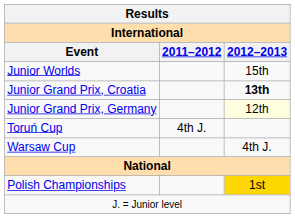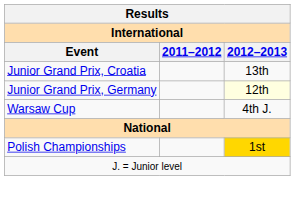- row: Junior Worlds | 15th
Junior Grand Prix, Croatia | 2012–2013: bold -> normal
- row: Toruń Cup | 4th J.
